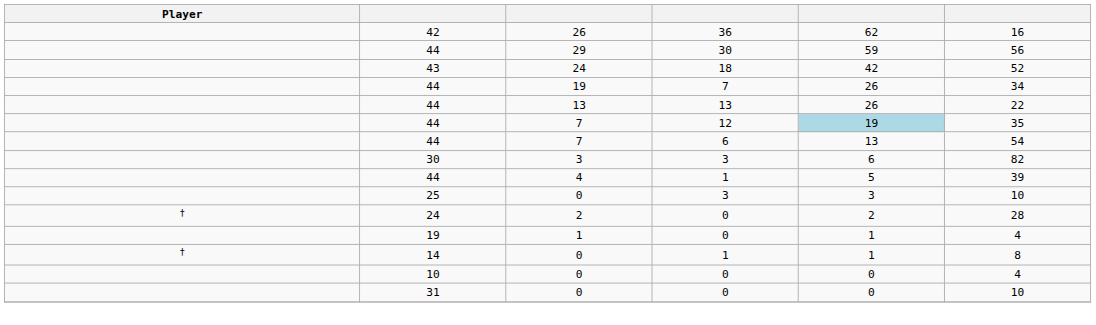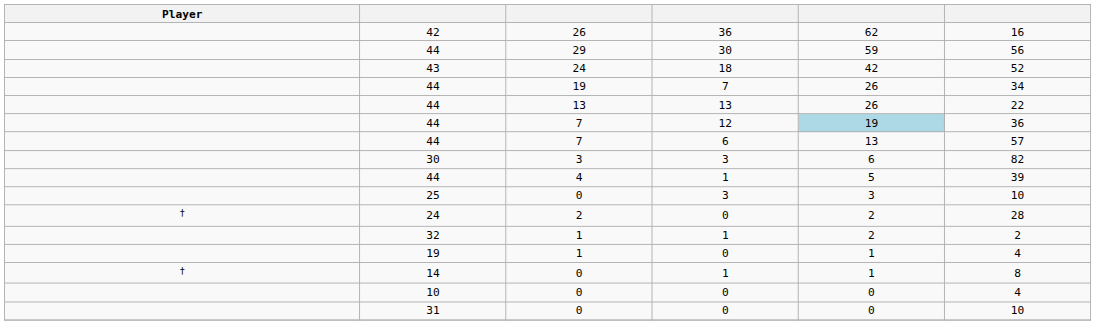44 / 12 | column 6: 35 -> 36
44 / 6 | column 6: 54 -> 57
+ row: 32 | 1 | 1 | 2 | 2
